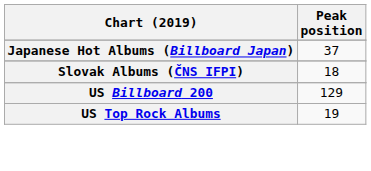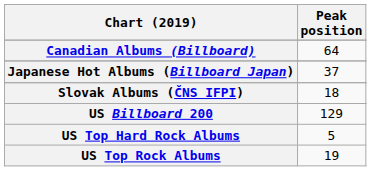+ row: Canadian Albums (Billboard) | 64
+ row: US Top Hard Rock Albums | 5
